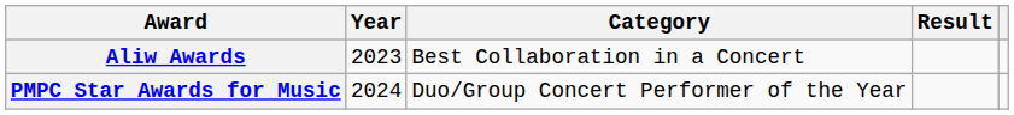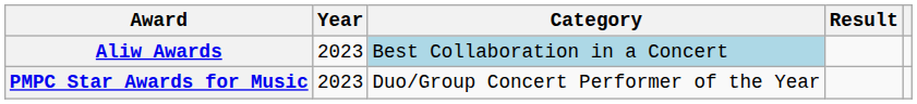Aliw Awards | Category: no background -> lightblue background
PMPC Star Awards for Music | Year: 2024 -> 2023
